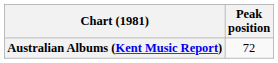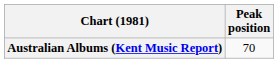Australian Albums (Kent Music Report) | Peak position: 72 -> 70
